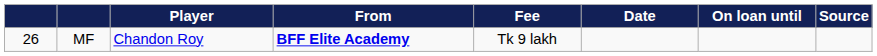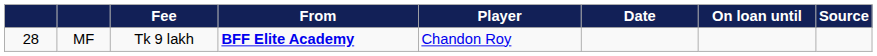columns swapped: Player <-> Fee
MF | column 1: 26 -> 28
